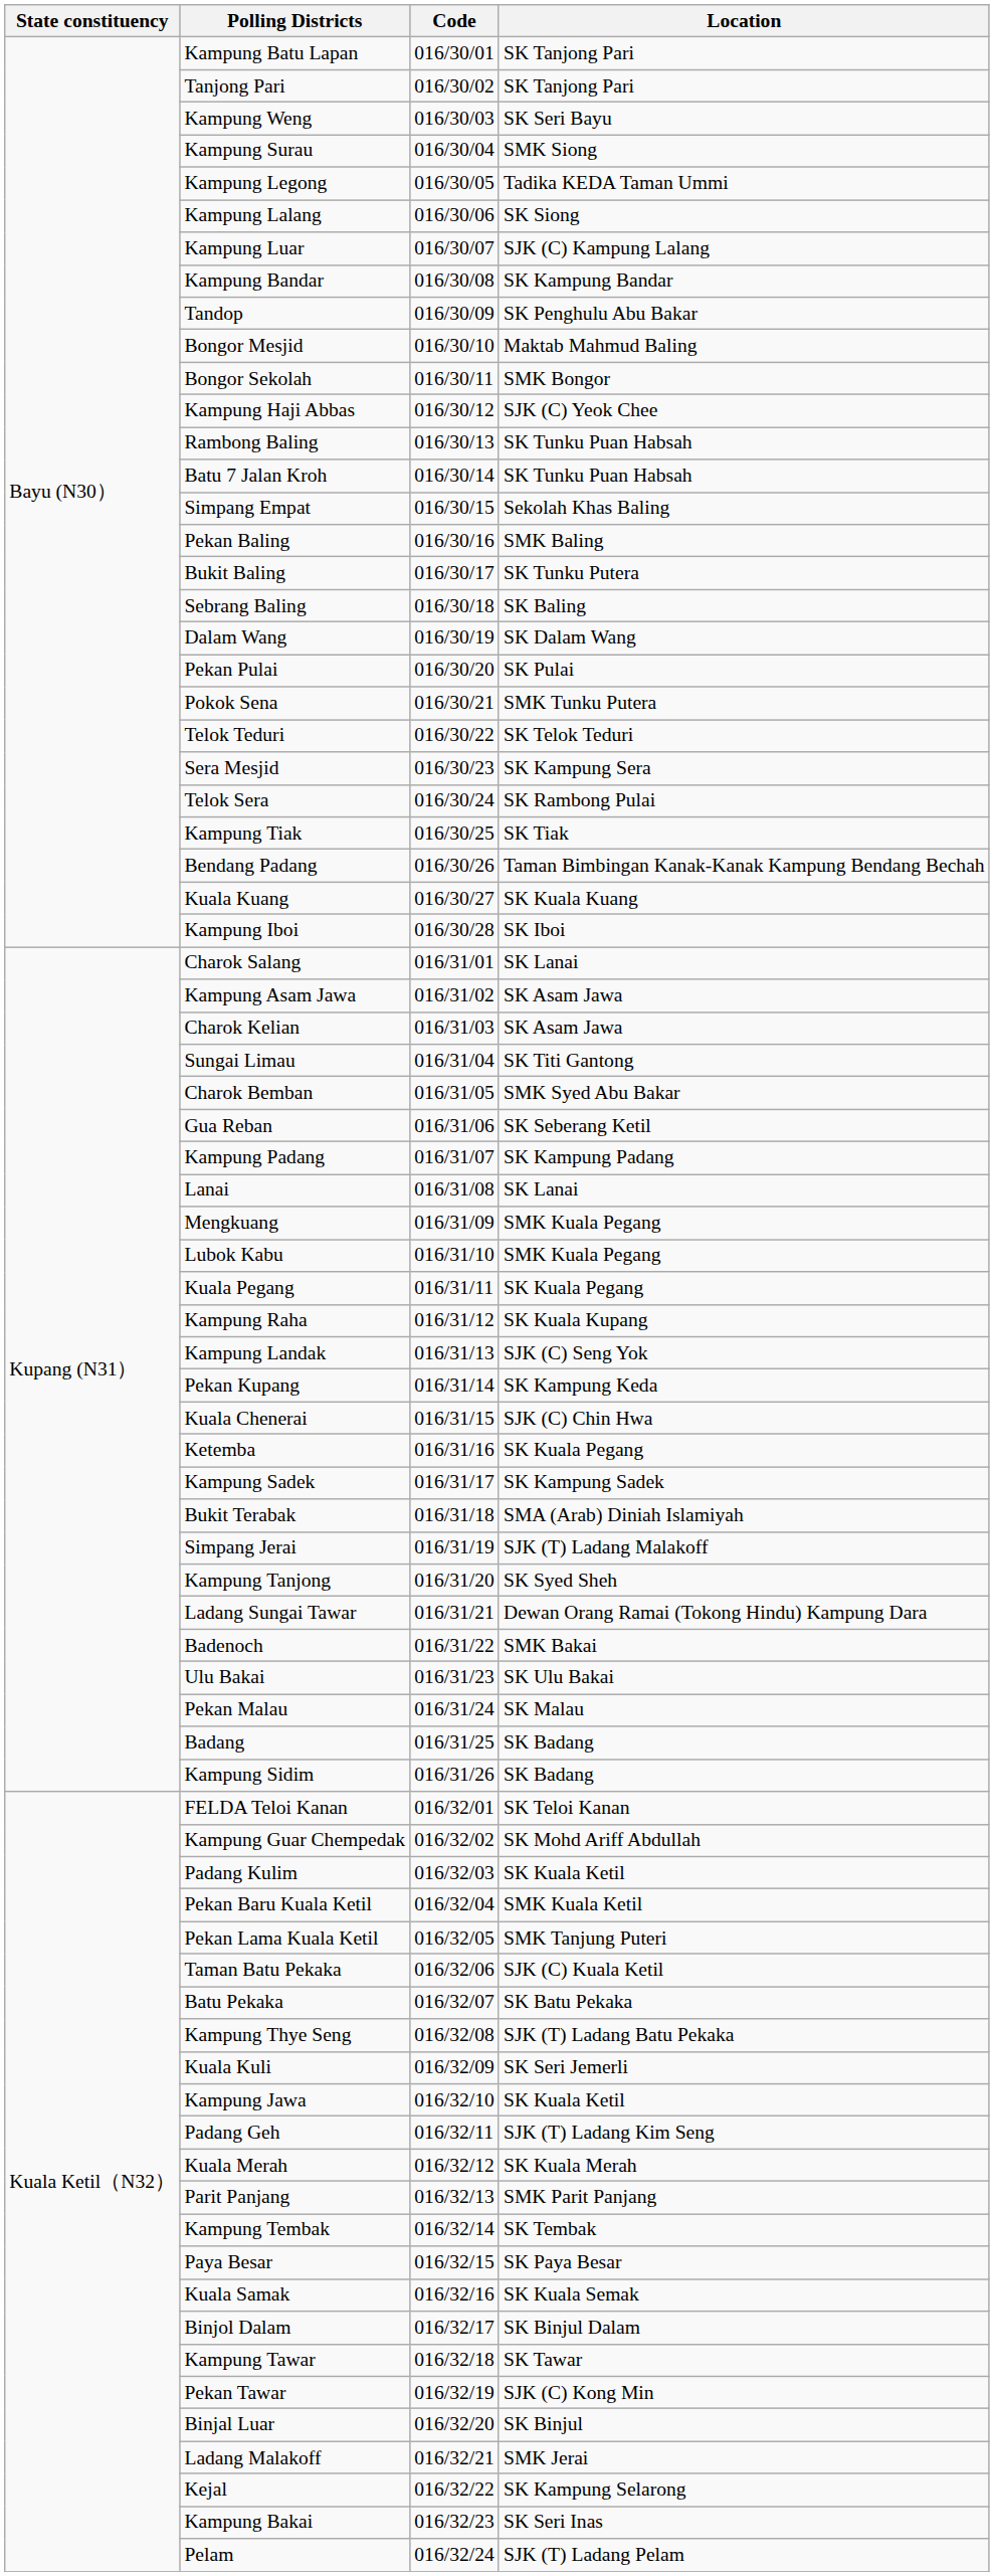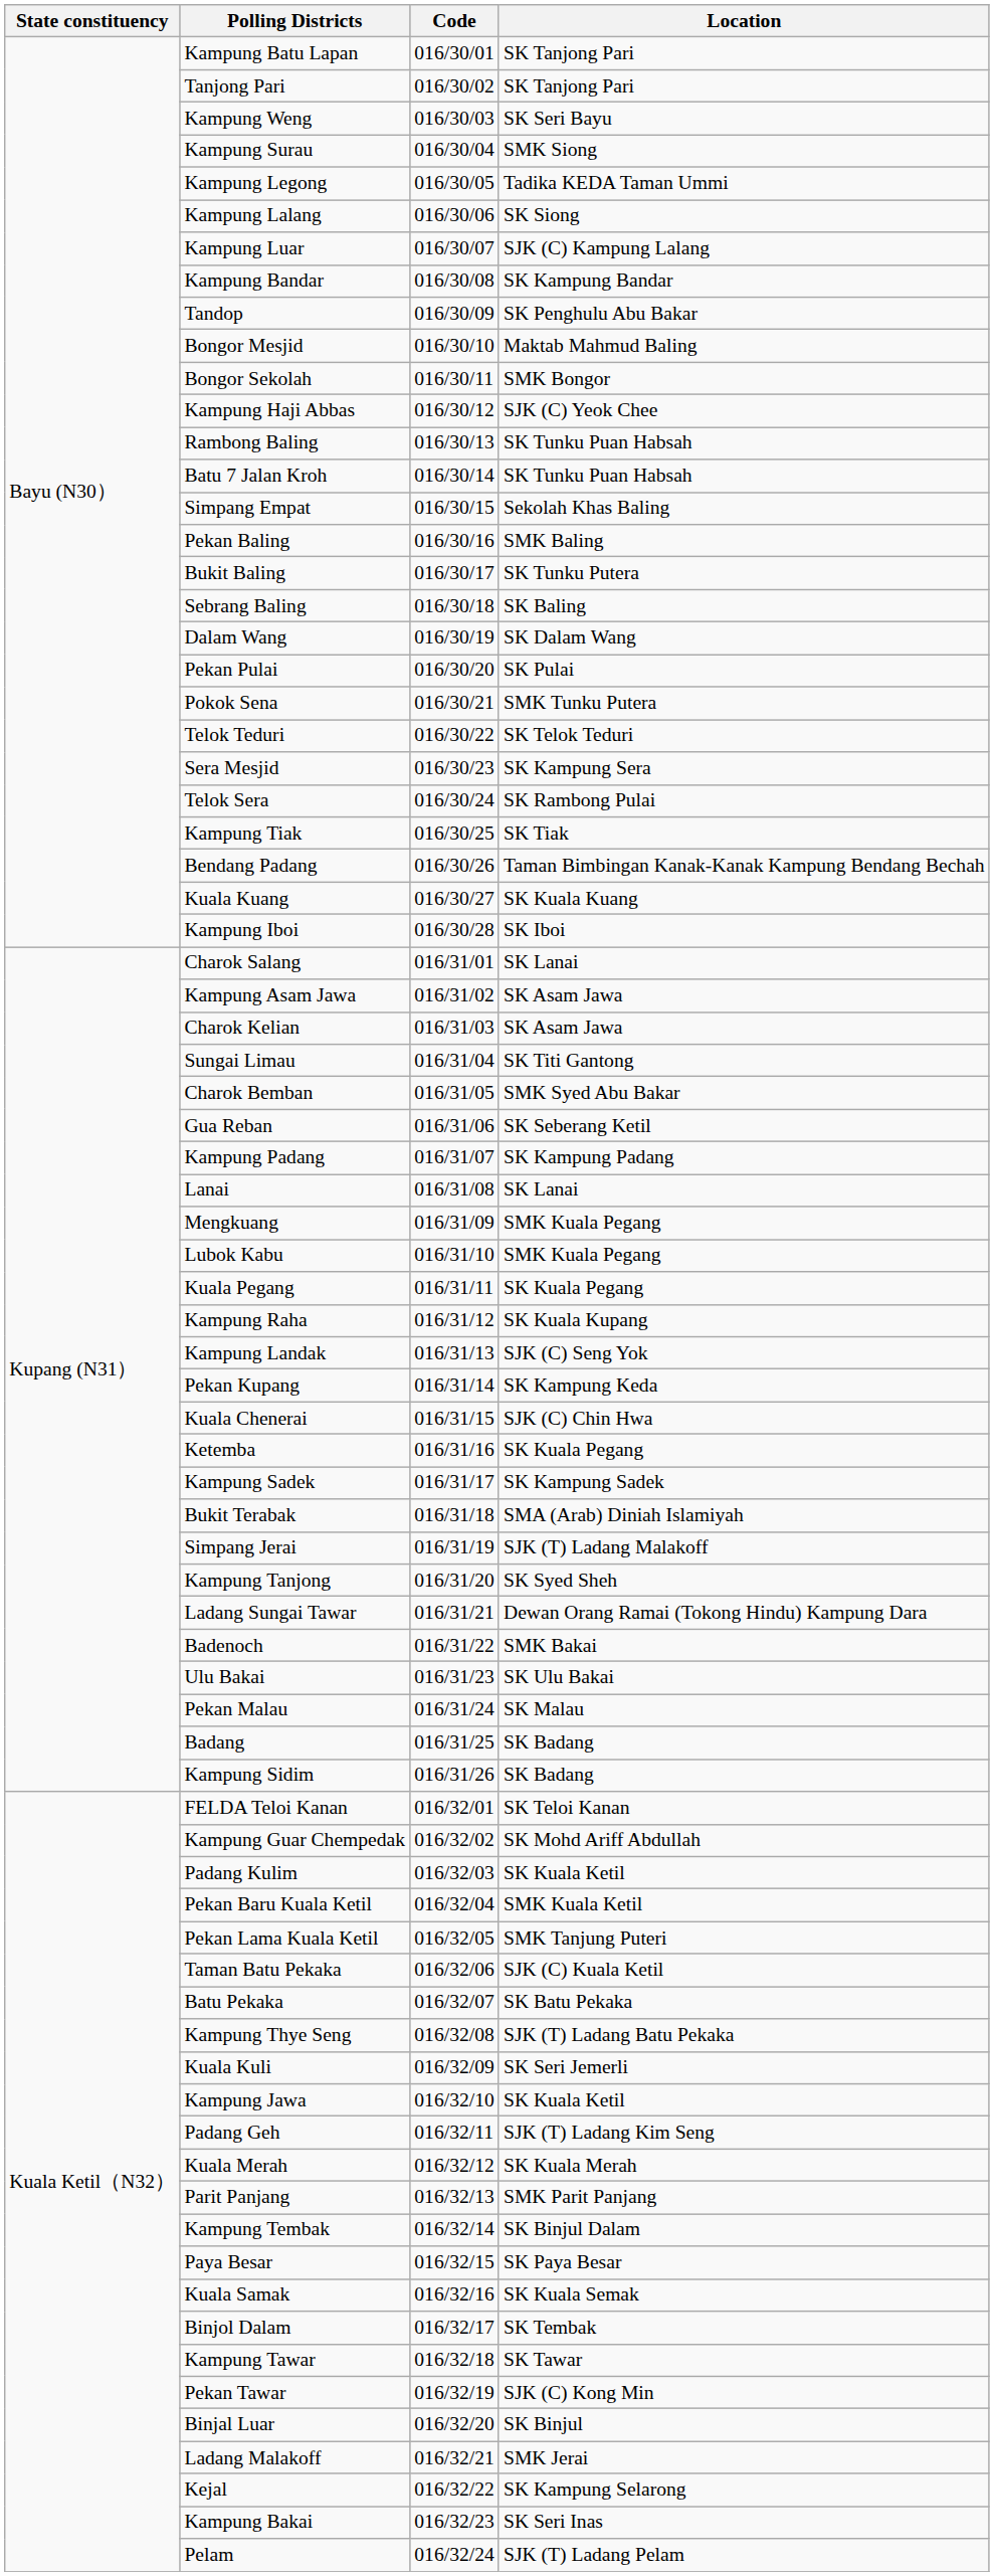Kampung Tembak | Location: SK Tembak -> SK Binjul Dalam
Binjol Dalam | Location: SK Binjul Dalam -> SK Tembak
